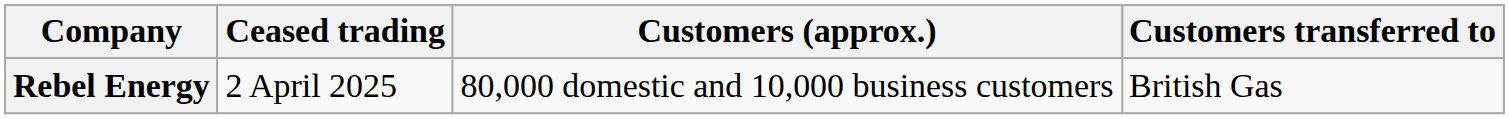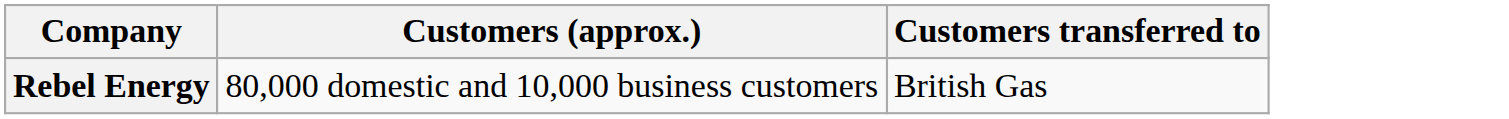- column: Ceased trading | 2 April 2025
